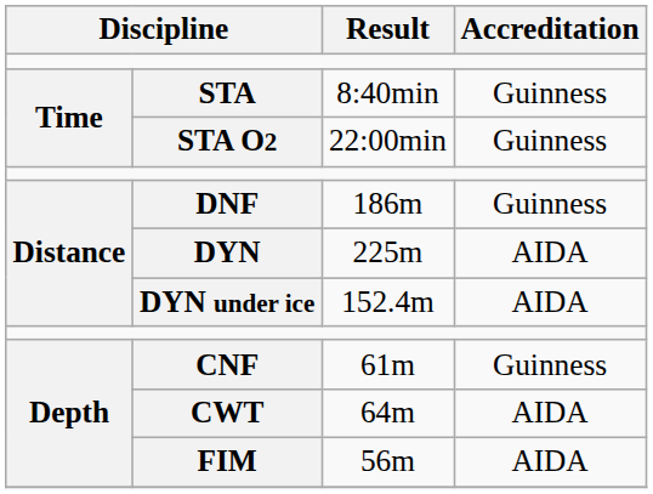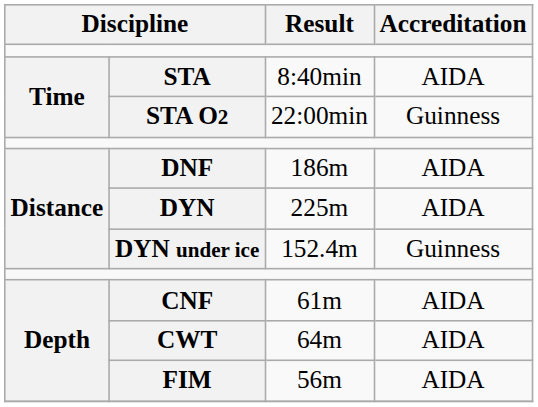STA | Accreditation: Guinness -> AIDA
DNF | Accreditation: Guinness -> AIDA
DYN under ice | Accreditation: AIDA -> Guinness
CNF | Accreditation: Guinness -> AIDA
